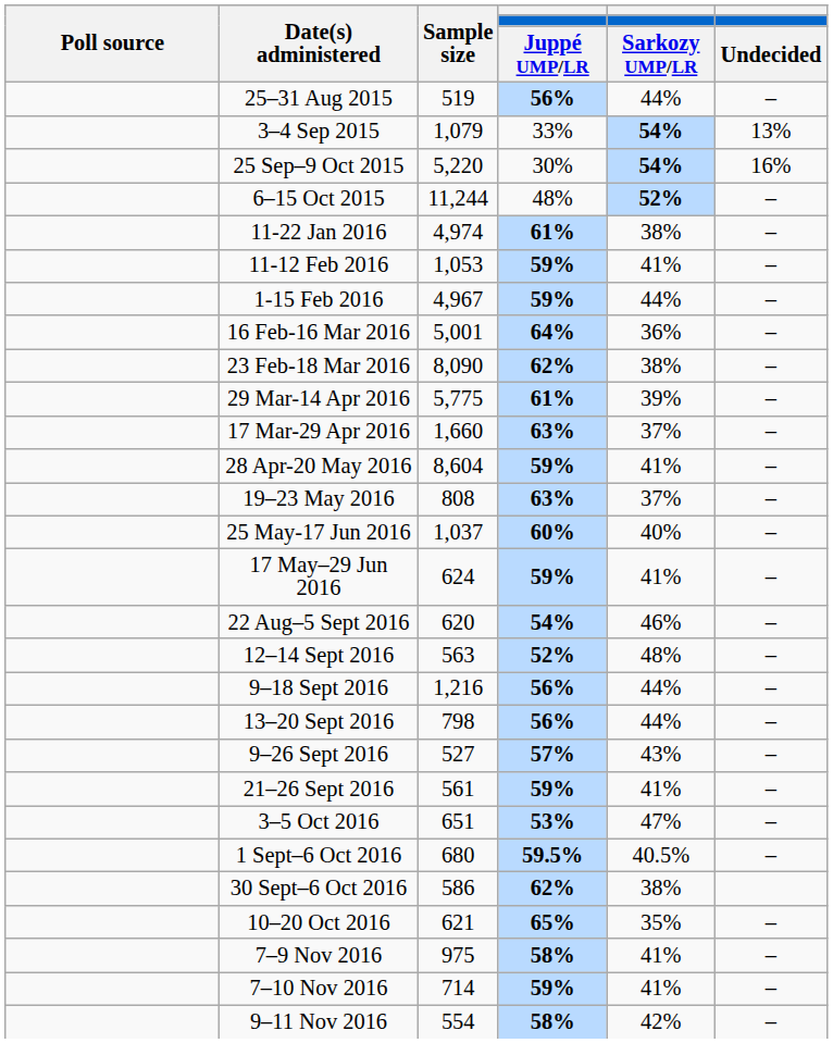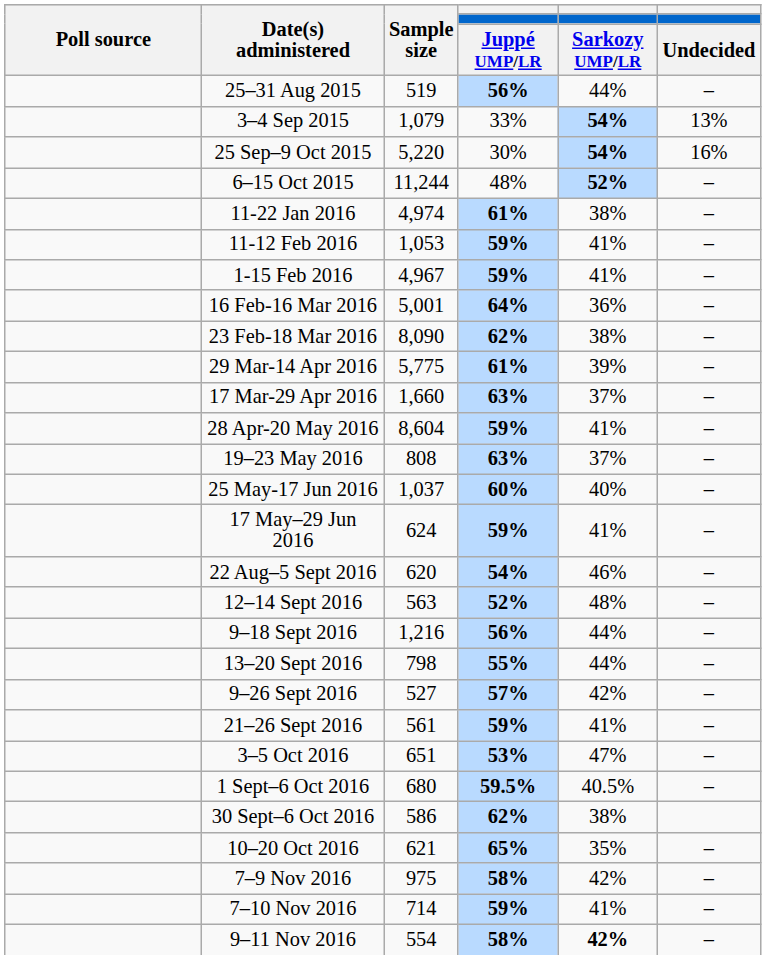1-15 Feb 2016 | column 5: 44% -> 41%
13–20 Sept 2016 | column 4: 56% -> 55%
9–26 Sept 2016 | column 5: 43% -> 42%
7–9 Nov 2016 | column 5: 41% -> 42%
9–11 Nov 2016 | column 5: normal -> bold
